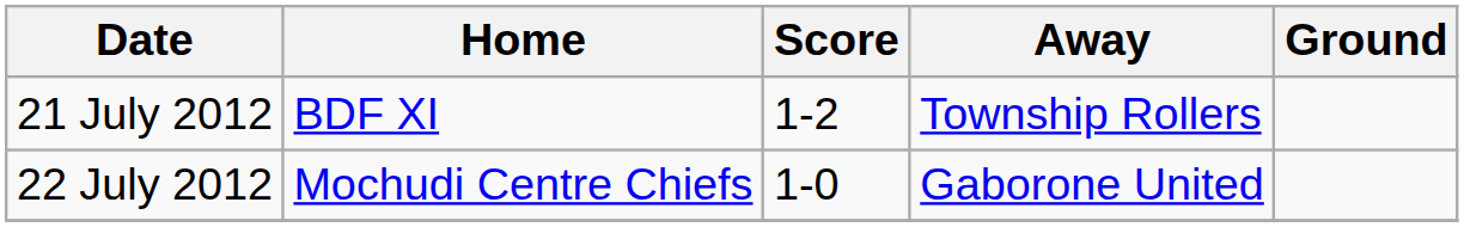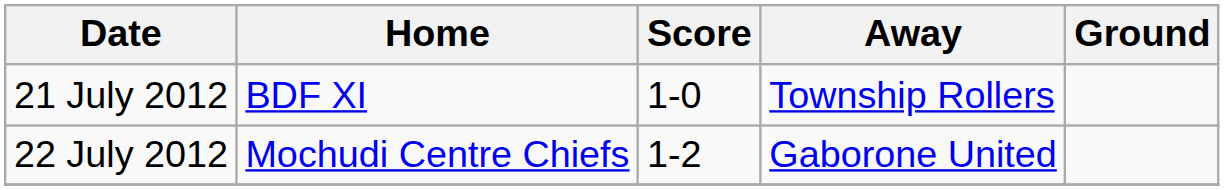21 July 2012 | Score: 1-2 -> 1-0
22 July 2012 | Score: 1-0 -> 1-2
